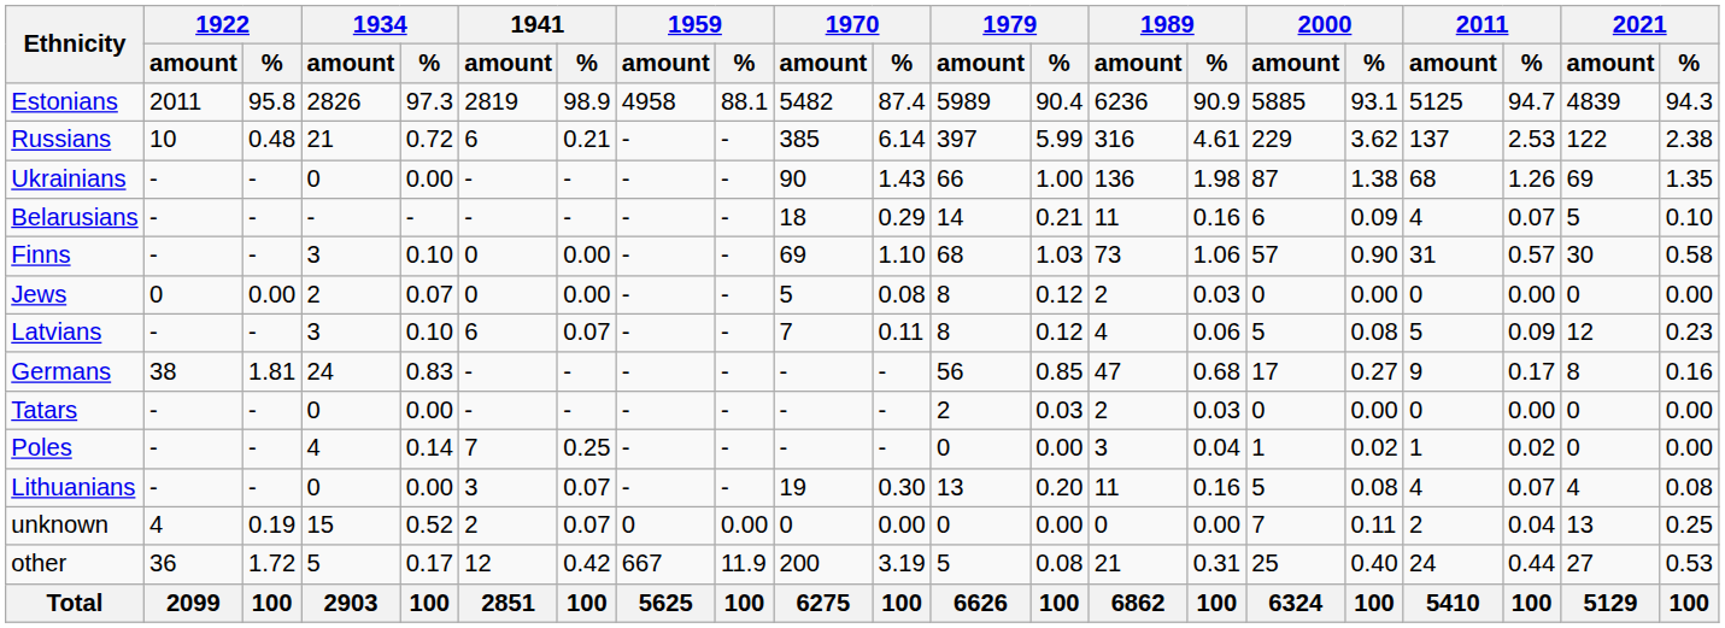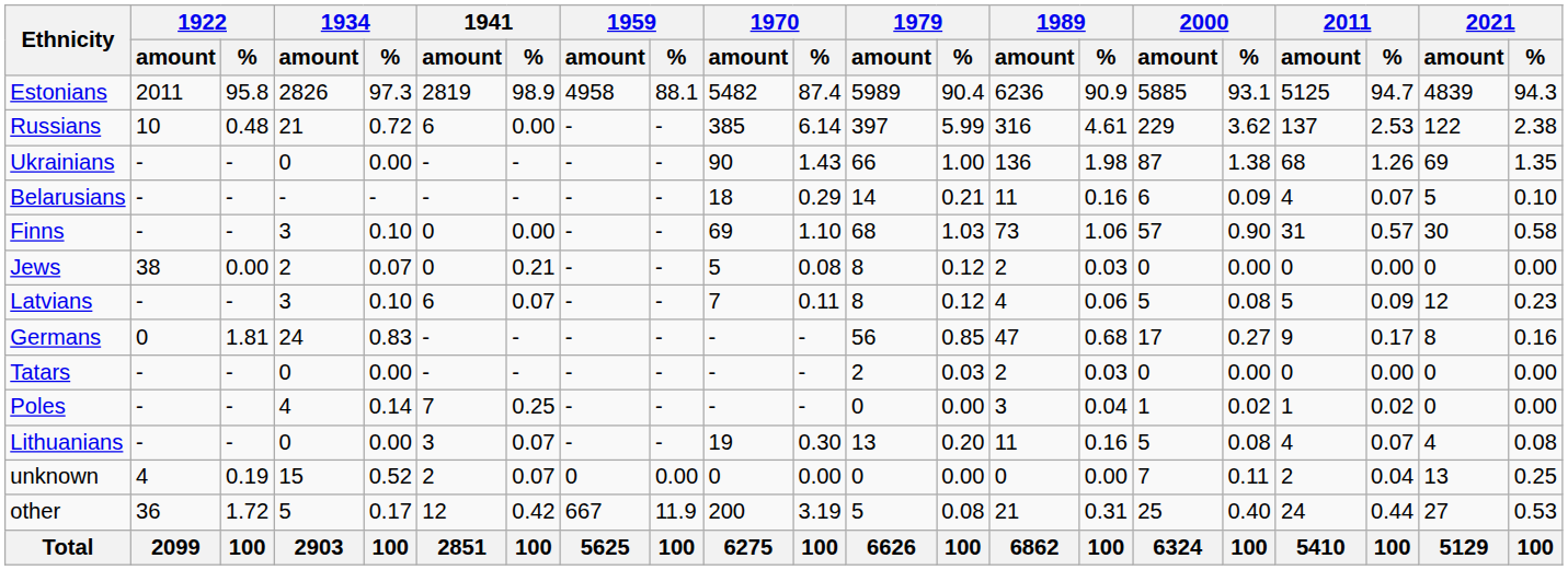Russians | 1941 / %: 0.21 -> 0.00
Jews | 1922 / amount: 0 -> 38
Jews | 1941 / %: 0.00 -> 0.21
Germans | 1922 / amount: 38 -> 0
